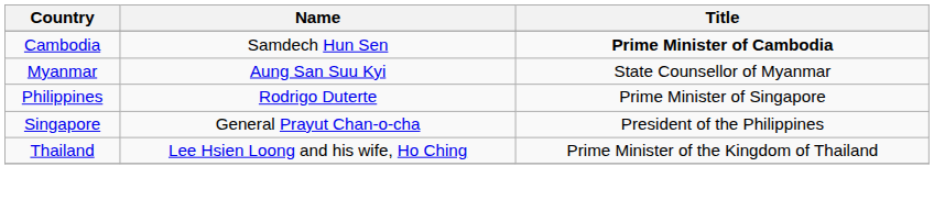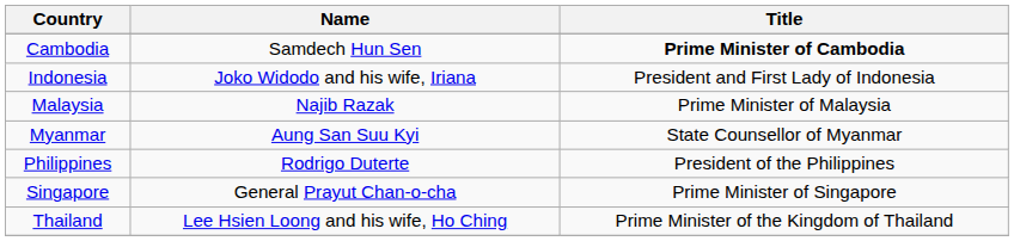+ row: Indonesia | Joko Widodo and his wife, Iriana | President and First Lady of Indonesia
+ row: Malaysia | Najib Razak | Prime Minister of Malaysia
Philippines | Title: Prime Minister of Singapore -> President of the Philippines
Singapore | Title: President of the Philippines -> Prime Minister of Singapore
